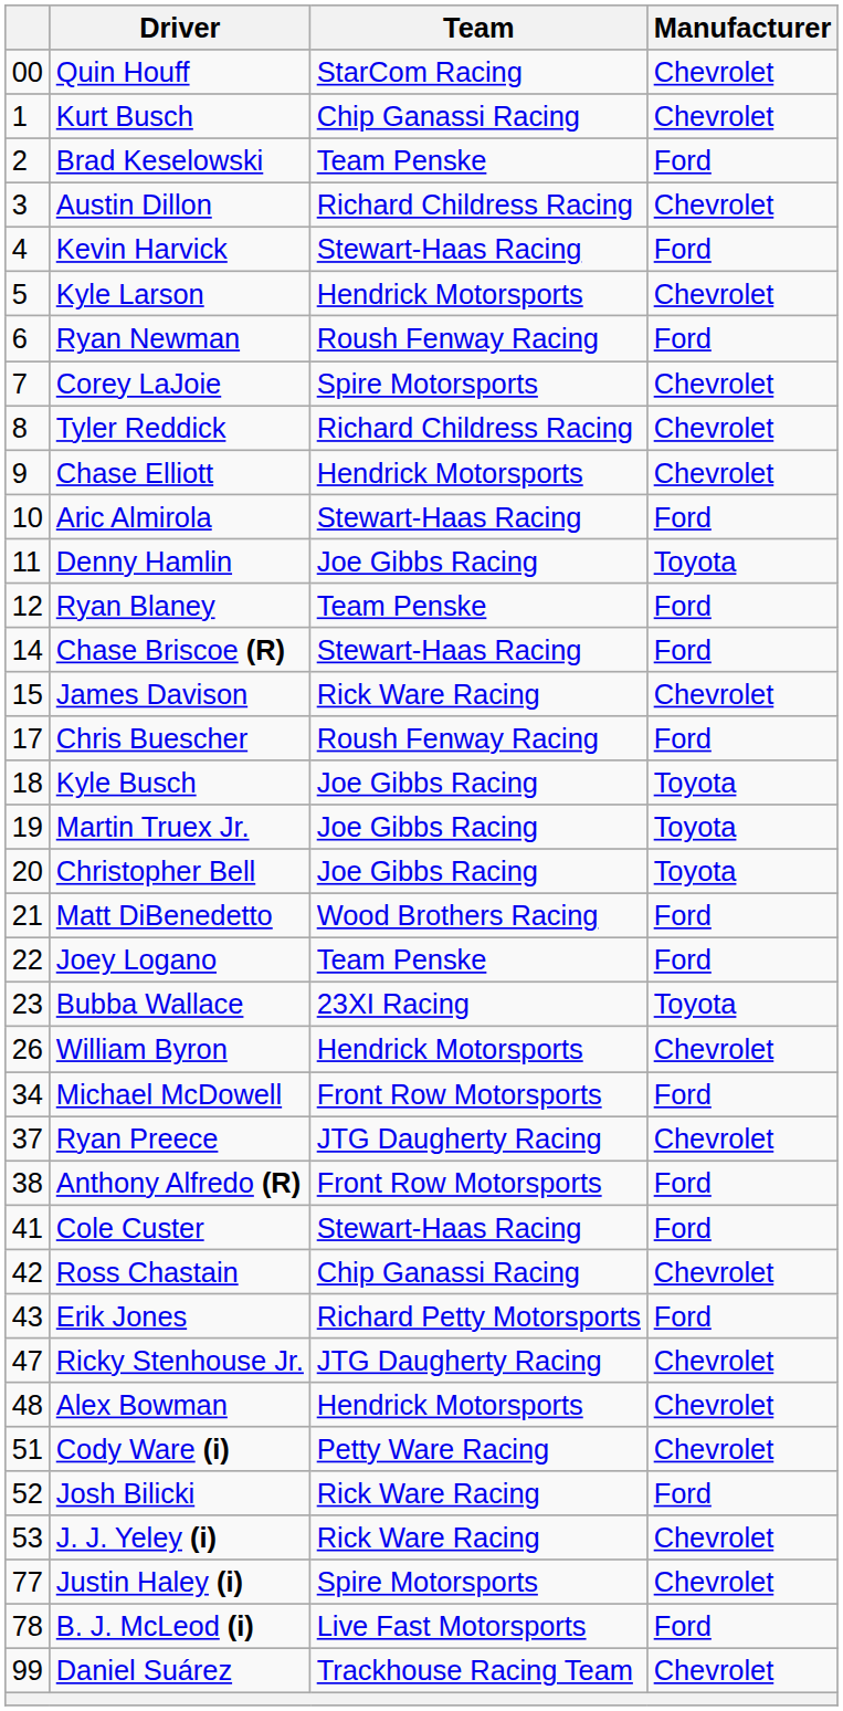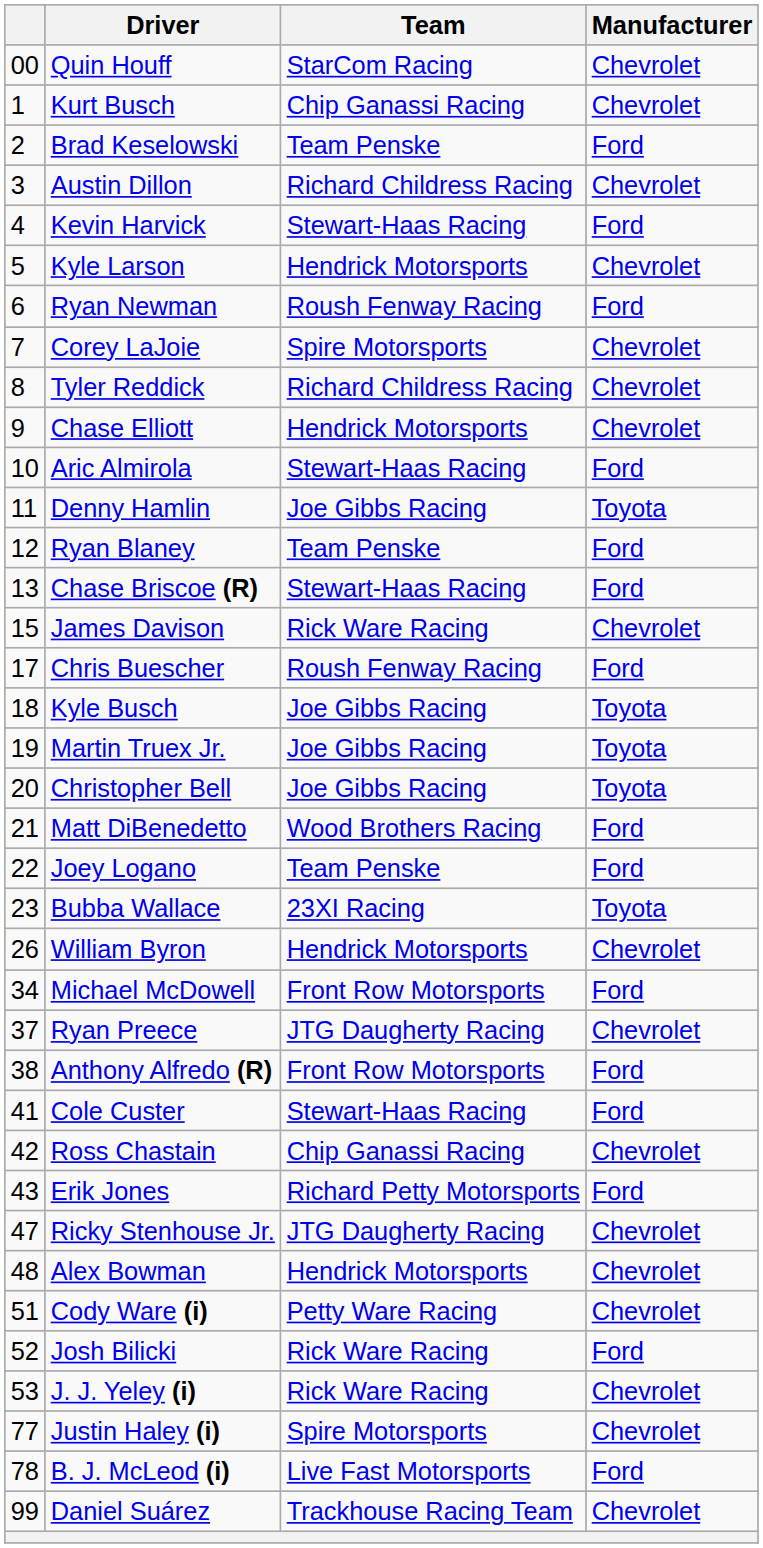Chase Briscoe (R) | column 1: 14 -> 13
